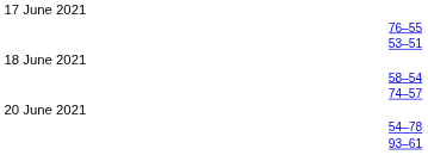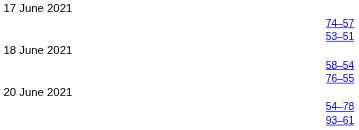rows swapped: 74–57 <-> 76–55
